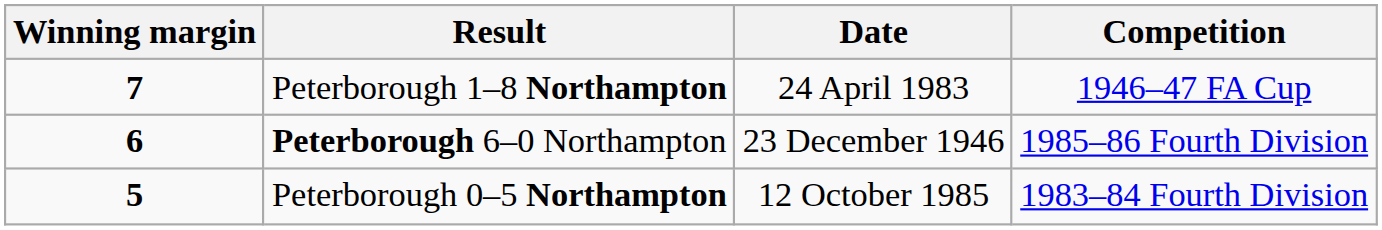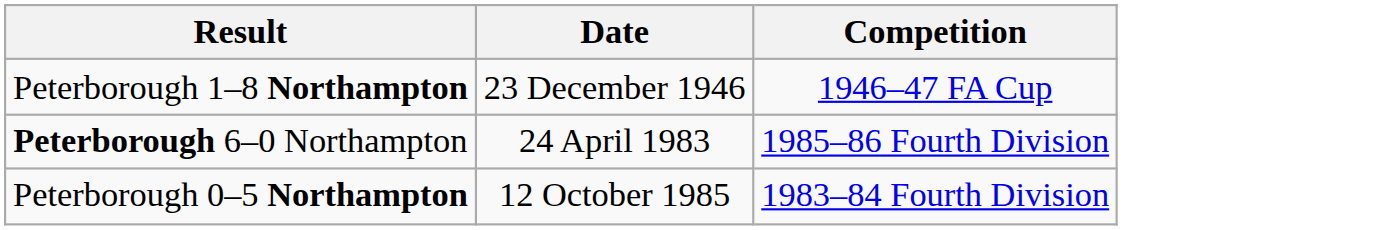- column: Winning margin | 7 | 6 | 5
Peterborough 1–8 Northampton | Date: 24 April 1983 -> 23 December 1946
Peterborough 6–0 Northampton | Date: 23 December 1946 -> 24 April 1983
